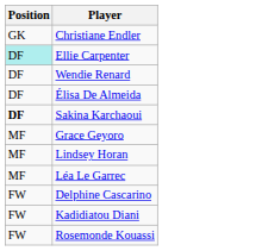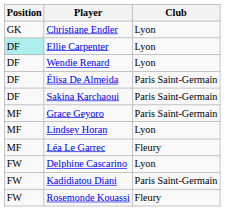+ column: Club | Lyon | Lyon | Lyon | Paris Saint-Germain | Paris Saint-Germain | Paris Saint-Germain | Lyon | Fleury | Lyon | Paris Saint-Germain | Fleury
Sakina Karchaoui | Position: bold -> normal
